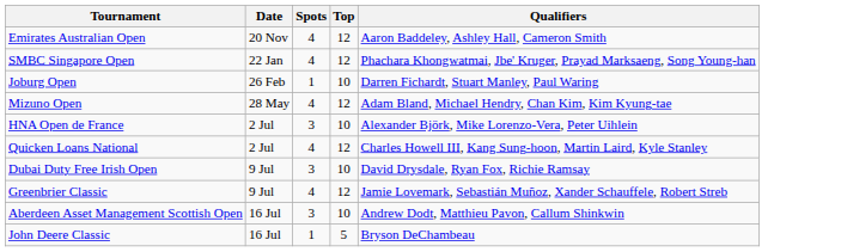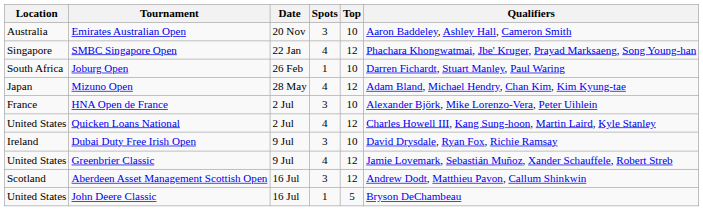+ column: Location | Australia | Singapore | South Africa | Japan | France | United States | Ireland | United States | Scotland | United States
Emirates Australian Open | Spots: 4 -> 3
Emirates Australian Open | Top: 12 -> 10
Aberdeen Asset Management Scottish Open | Top: 10 -> 12
